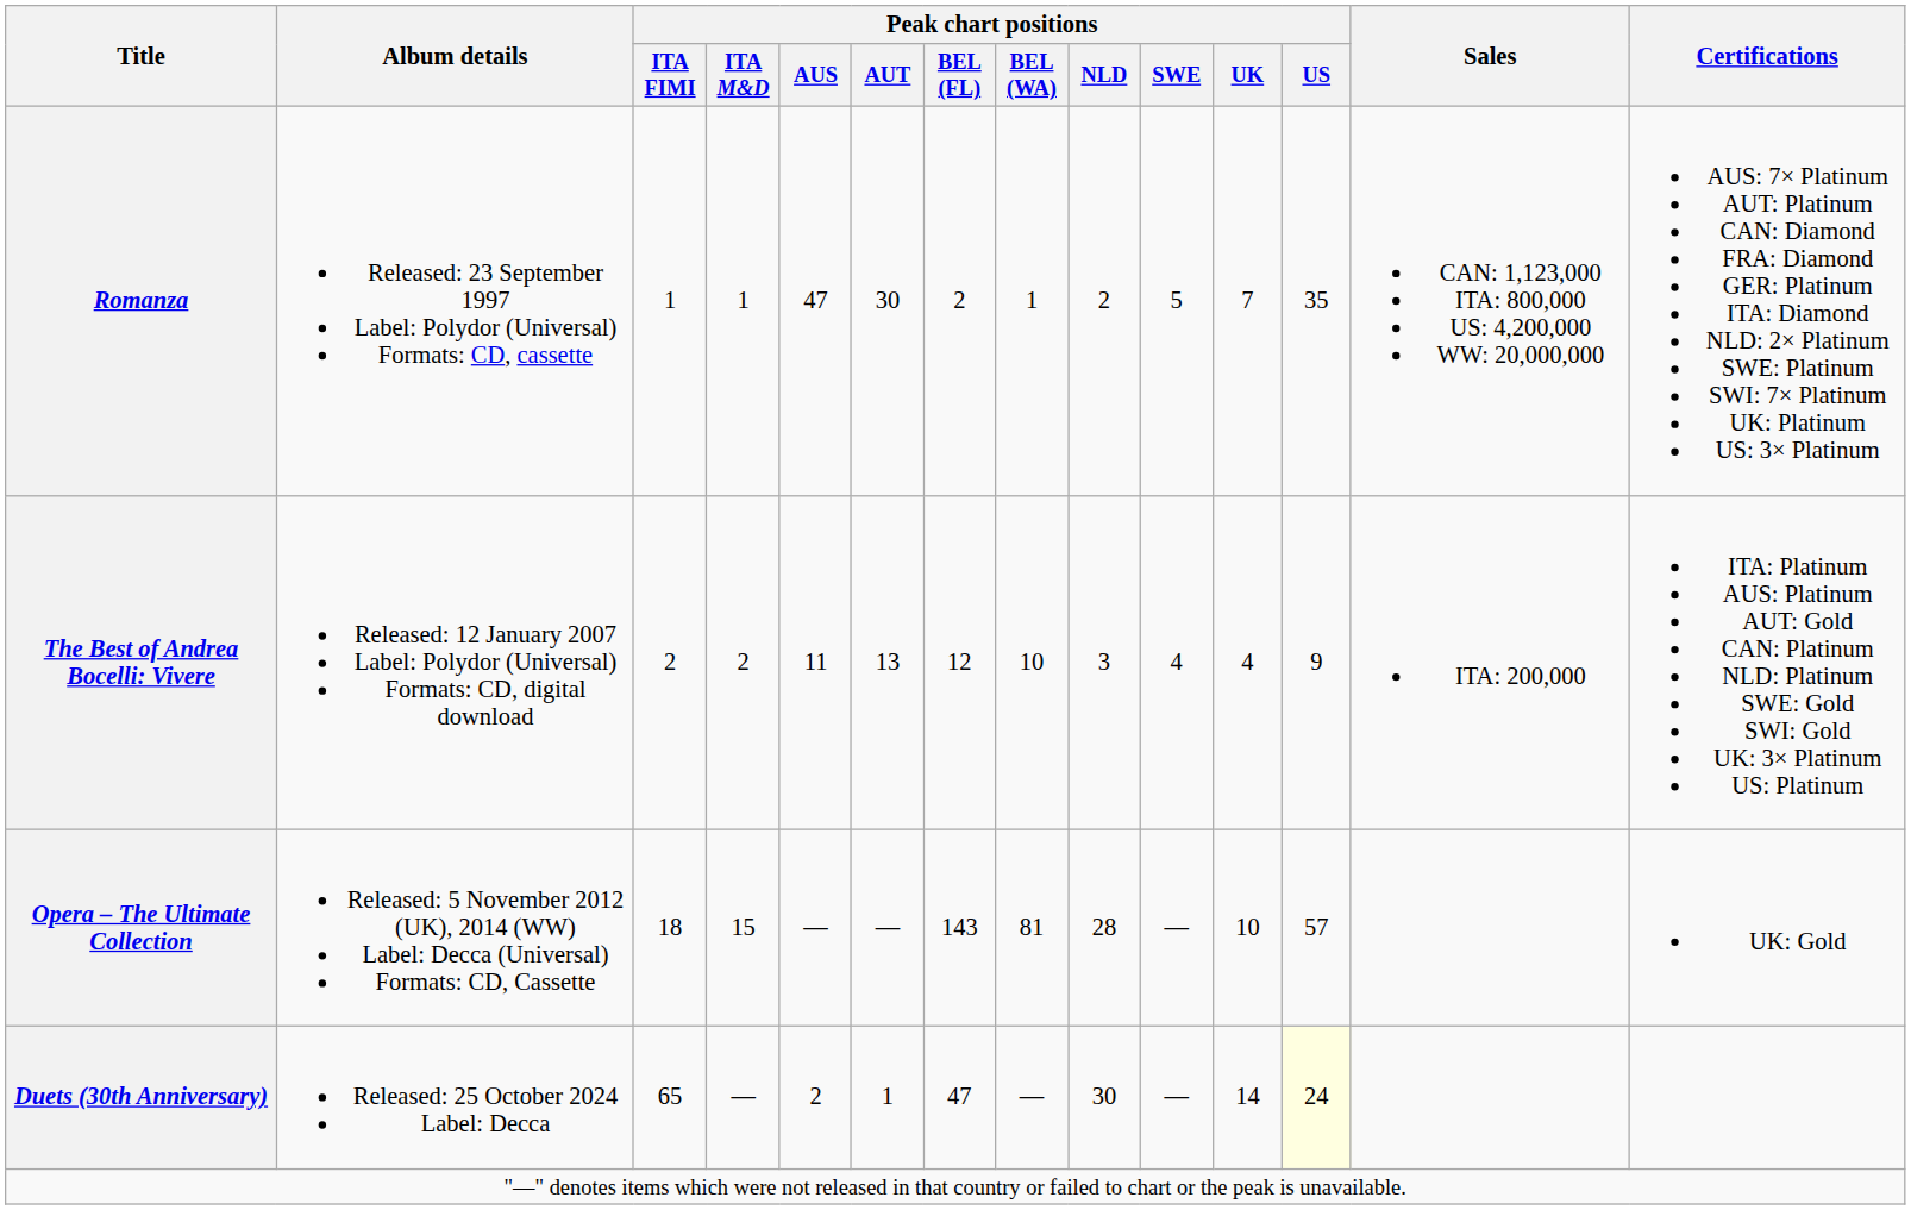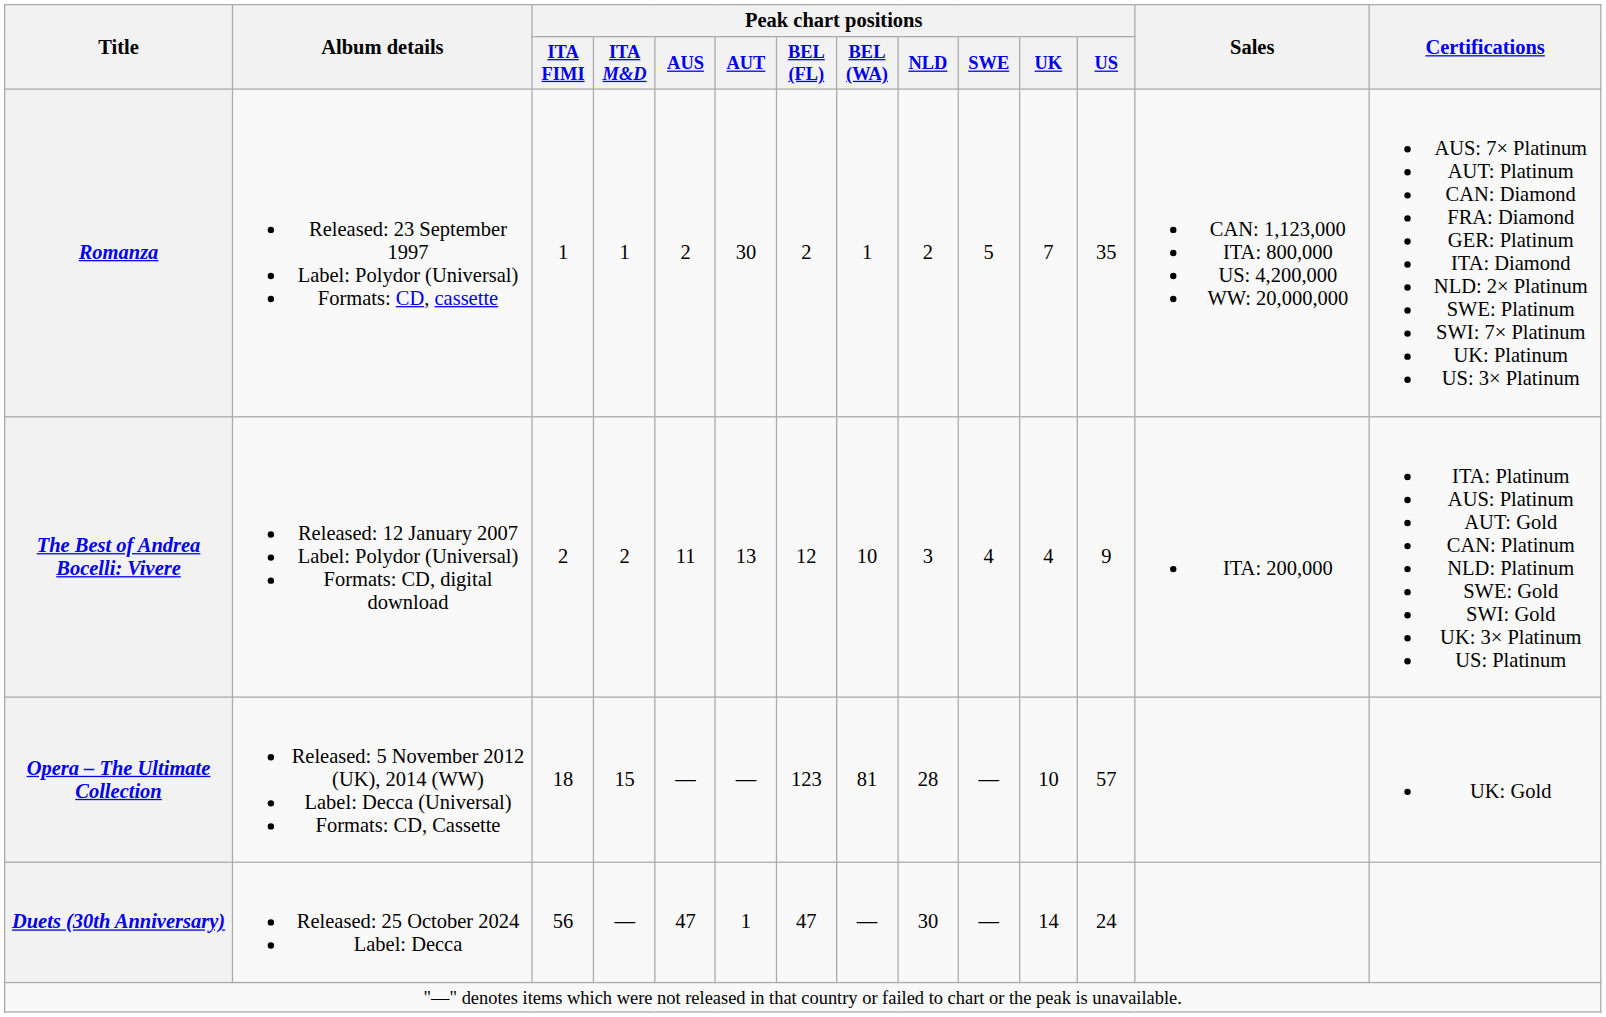Romanza | Peak chart positions / AUS: 47 -> 2
Opera – The Ultimate Collection | Peak chart positions / BEL (FL): 143 -> 123
Duets (30th Anniversary) | Peak chart positions / ITA FIMI: 65 -> 56
Duets (30th Anniversary) | Peak chart positions / AUS: 2 -> 47
Duets (30th Anniversary) | Peak chart positions / US: lightyellow background -> no background
